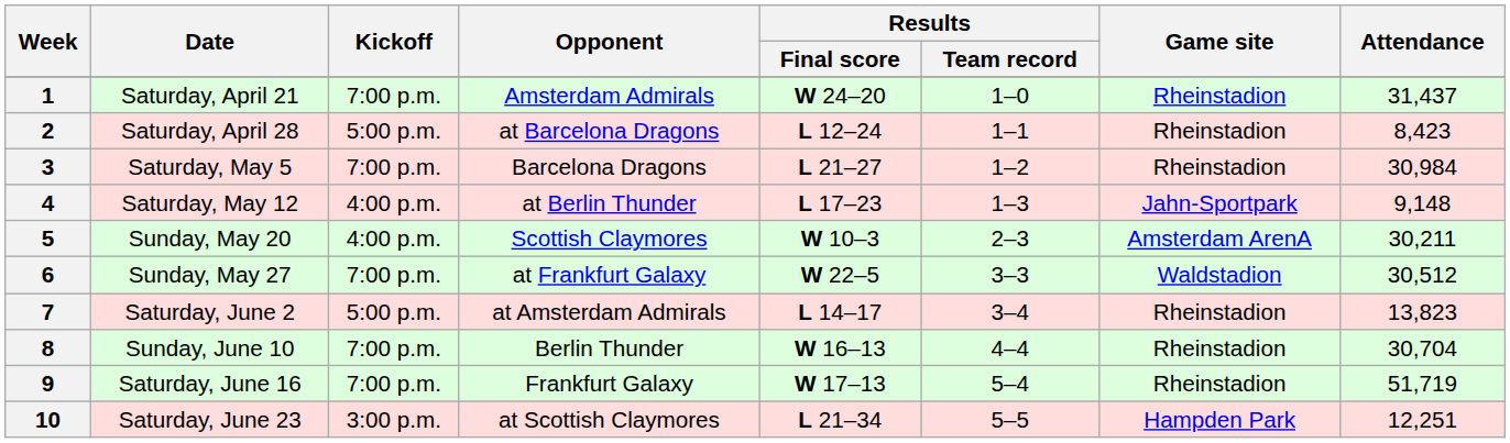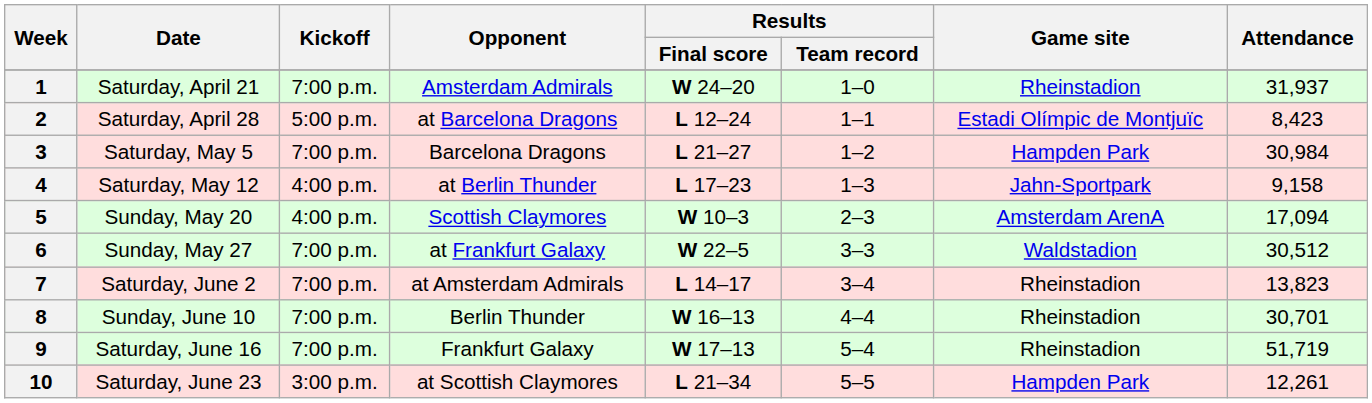1 | Attendance: 31,437 -> 31,937
2 | Game site: Rheinstadion -> Estadi Olímpic de Montjuïc
3 | Game site: Rheinstadion -> Hampden Park
4 | Attendance: 9,148 -> 9,158
5 | Attendance: 30,211 -> 17,094
7 | Kickoff: 5:00 p.m. -> 7:00 p.m.
8 | Attendance: 30,704 -> 30,701
10 | Attendance: 12,251 -> 12,261
